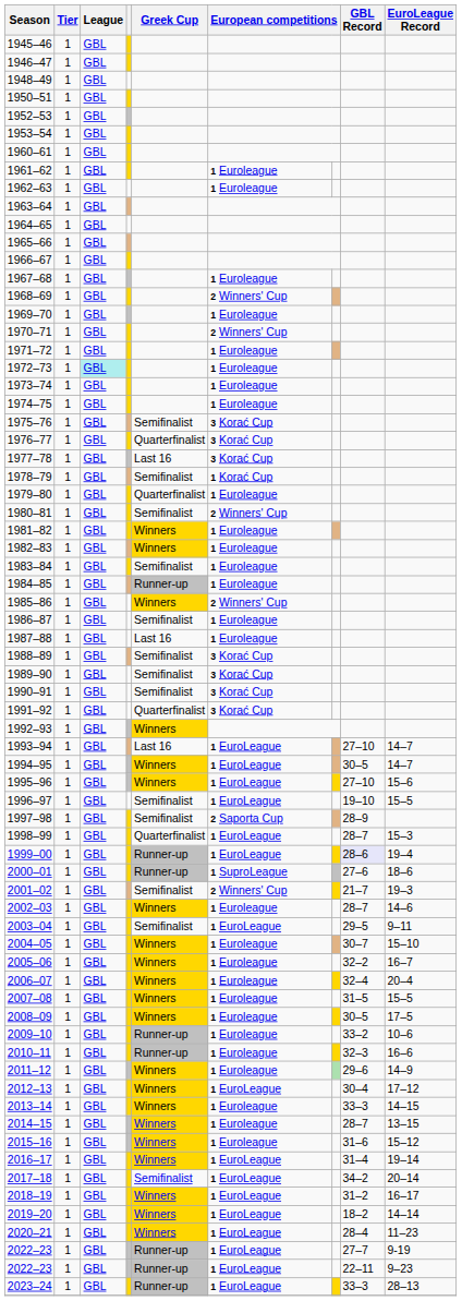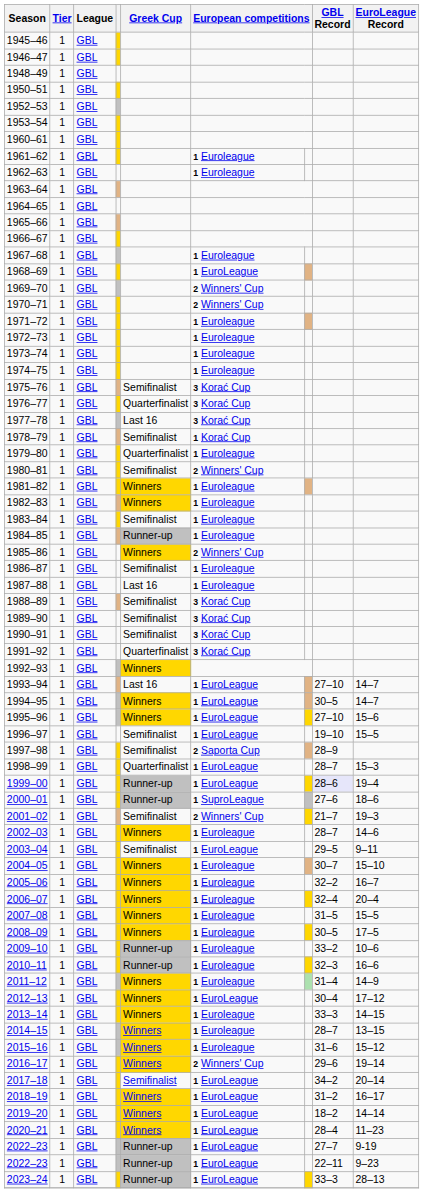1968–69 | column 6: 2 Winners' Cup -> 1 EuroLeague
1969–70 | column 6: 1 Euroleague -> 2 Winners' Cup
1972–73 | League: paleturquoise background -> no background
2011–12 | GBL Record: 29–6 -> 31–4
2016–17 | column 6: 1 EuroLeague -> 2 Winners' Cup
2016–17 | GBL Record: 31–4 -> 29–6
